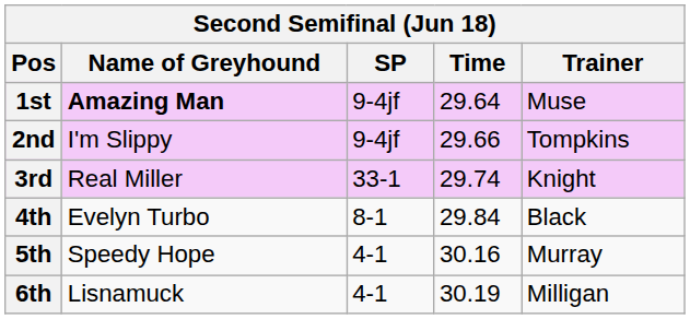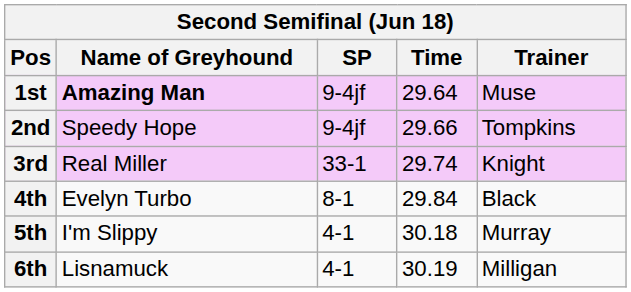2nd | Name of Greyhound: I'm Slippy -> Speedy Hope
5th | Name of Greyhound: Speedy Hope -> I'm Slippy
5th | Time: 30.16 -> 30.18
